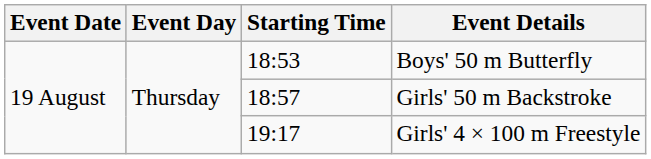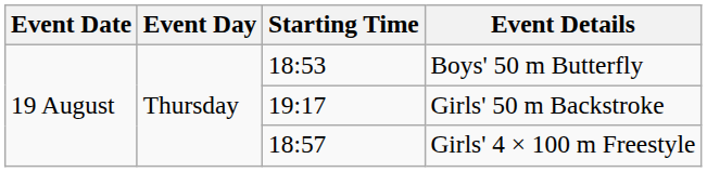Girls' 50 m Backstroke | Starting Time: 18:57 -> 19:17
Girls' 4 × 100 m Freestyle | Starting Time: 19:17 -> 18:57
